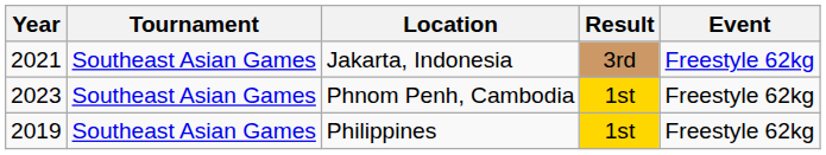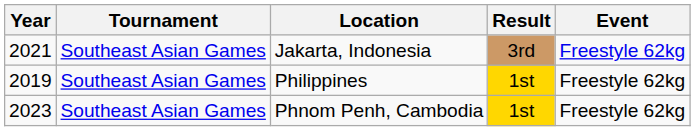rows swapped: Philippines <-> Phnom Penh, Cambodia
